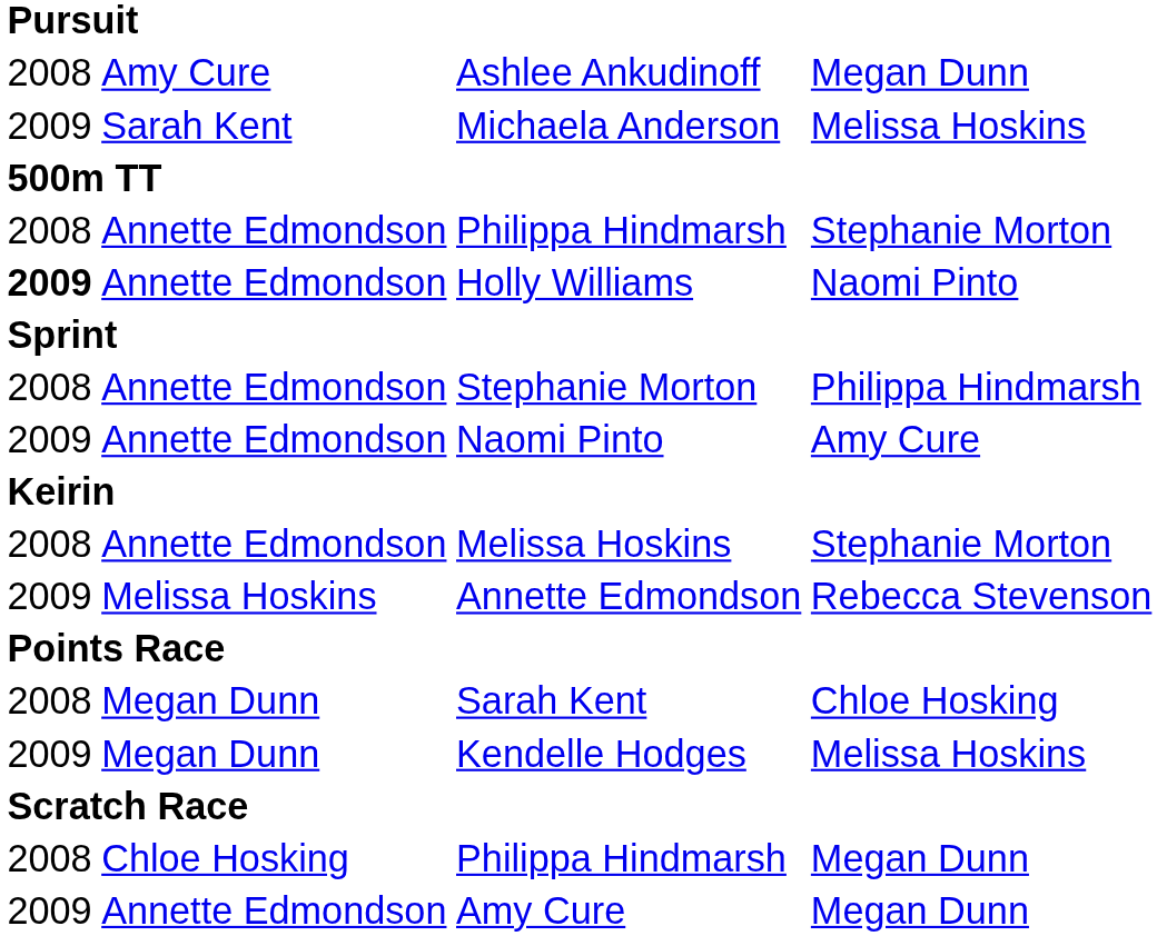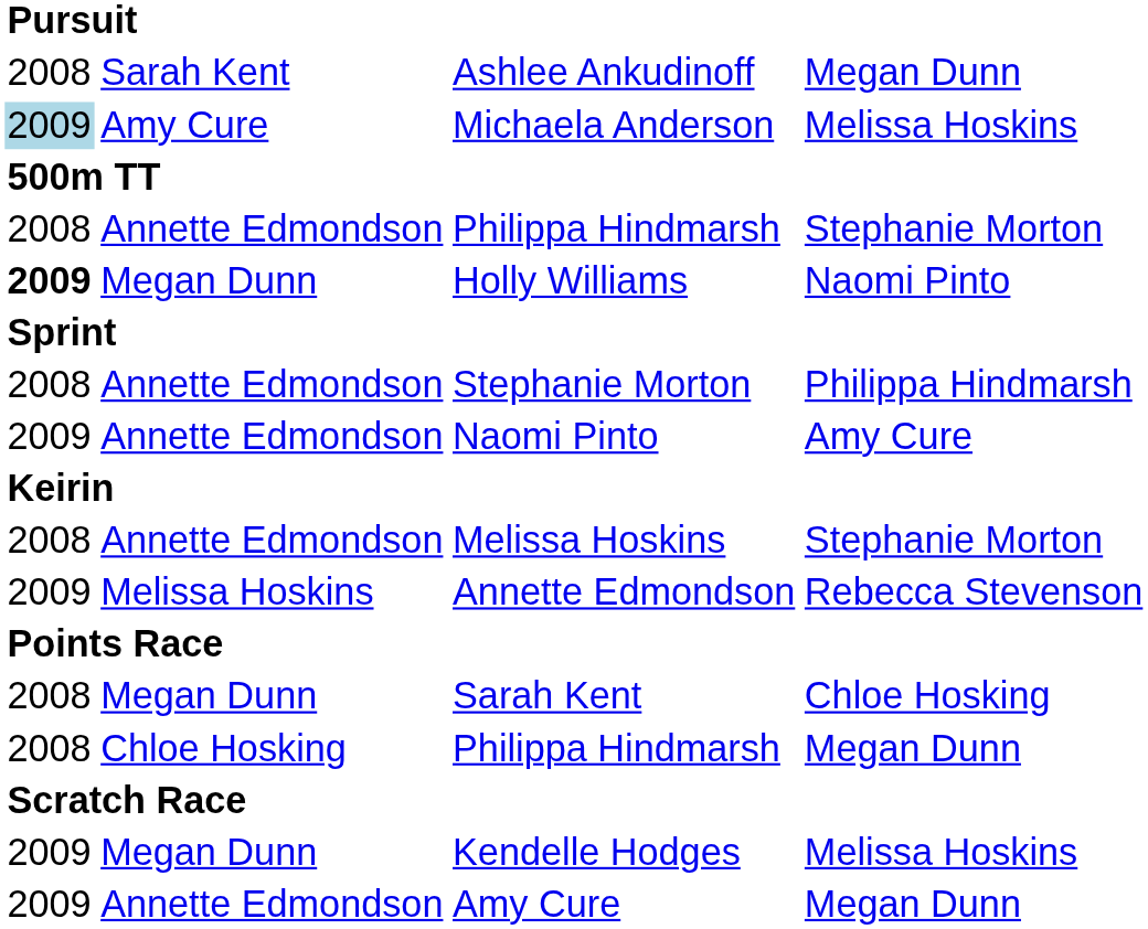Ashlee Ankudinoff | column 2: Amy Cure -> Sarah Kent
Michaela Anderson | column 1: no background -> lightblue background
Michaela Anderson | column 2: Sarah Kent -> Amy Cure
Holly Williams | column 2: Annette Edmondson -> Megan Dunn
rows swapped: Kendelle Hodges <-> Philippa Hindmarsh / Megan Dunn
